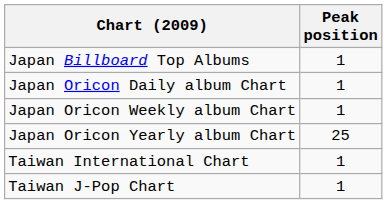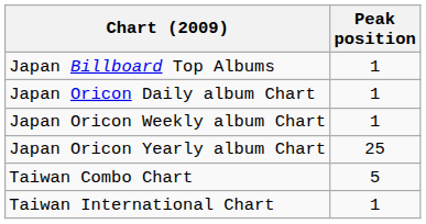+ row: Taiwan Combo Chart | 5
- row: Taiwan J-Pop Chart | 1
